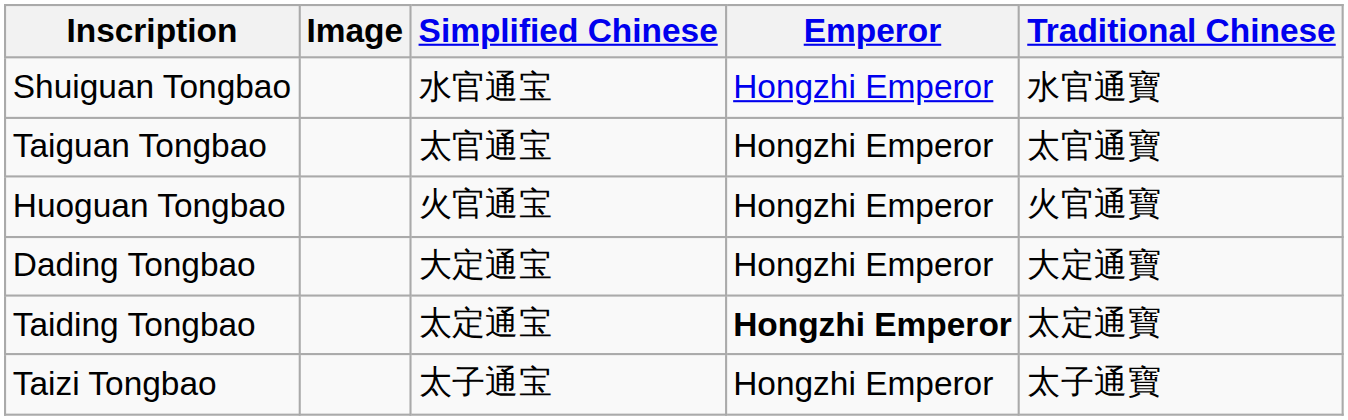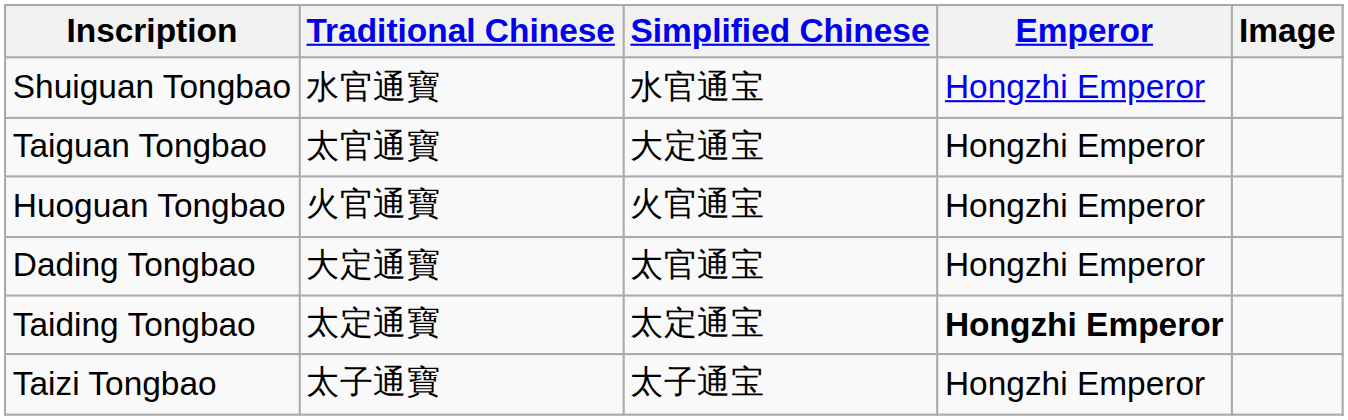columns swapped: Traditional Chinese <-> Image
Taiguan Tongbao | Simplified Chinese: 太官通宝 -> 大定通宝
Dading Tongbao | Simplified Chinese: 大定通宝 -> 太官通宝
